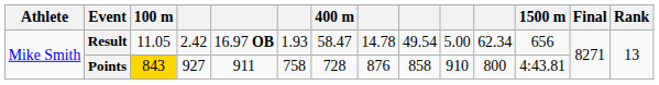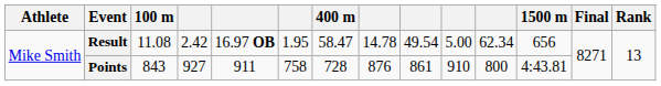Result | 100 m: 11.05 -> 11.08
Result | column 6: 1.93 -> 1.95
Points | 100 m: gold background -> no background
Points | column 9: 858 -> 861
